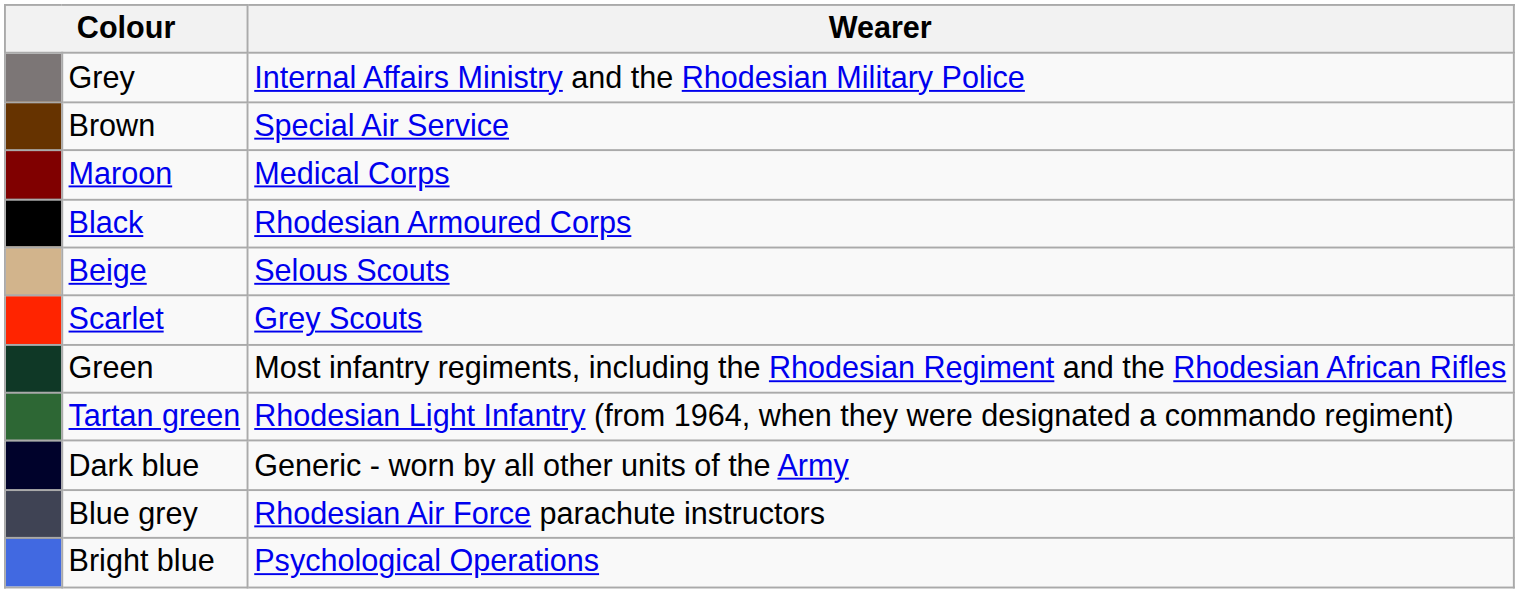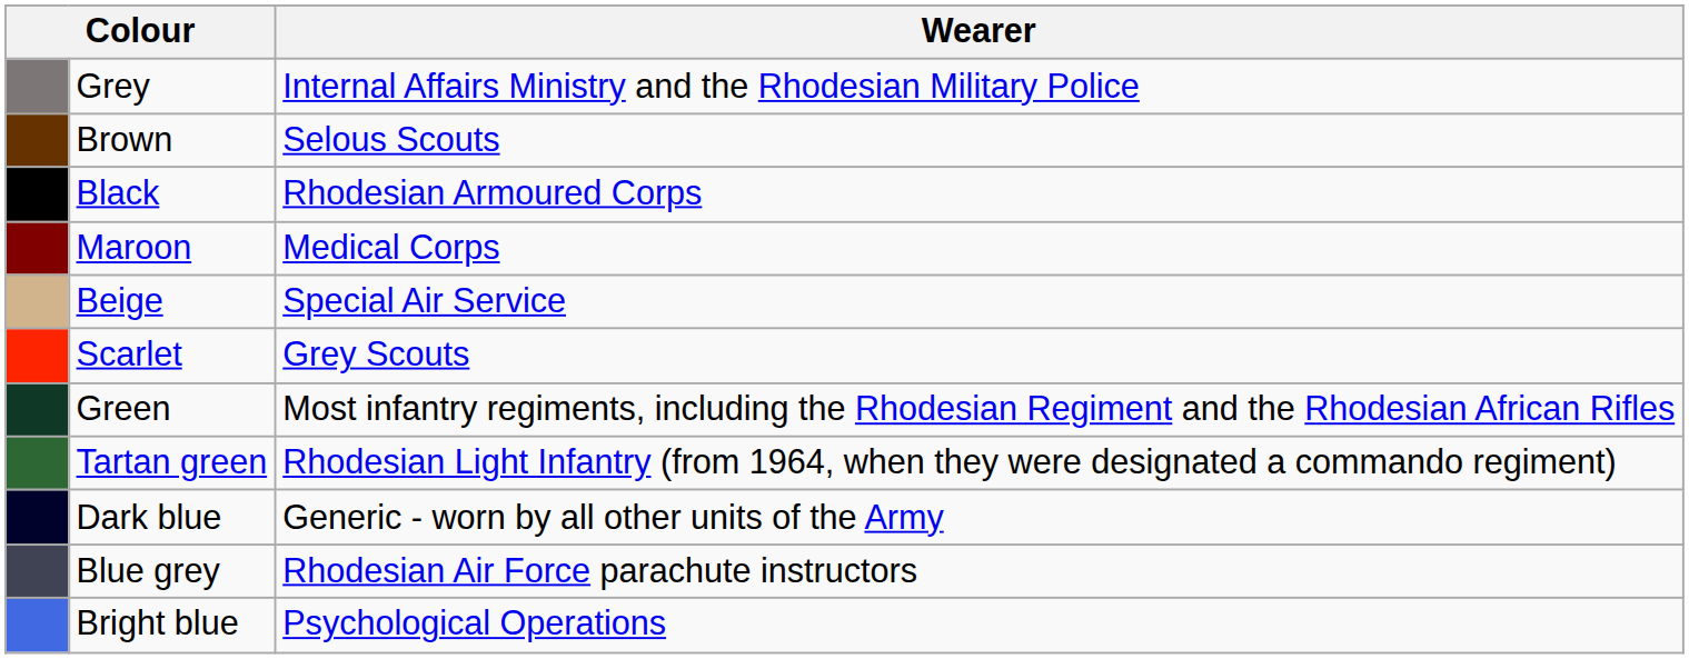Brown | Wearer: Special Air Service -> Selous Scouts
rows swapped: Black <-> Maroon
Beige | Wearer: Selous Scouts -> Special Air Service
